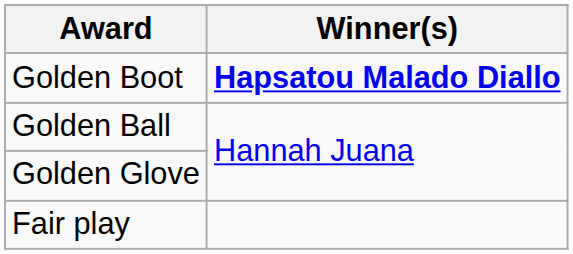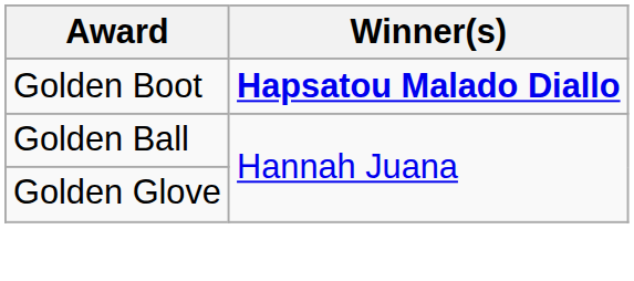- row: Fair play
